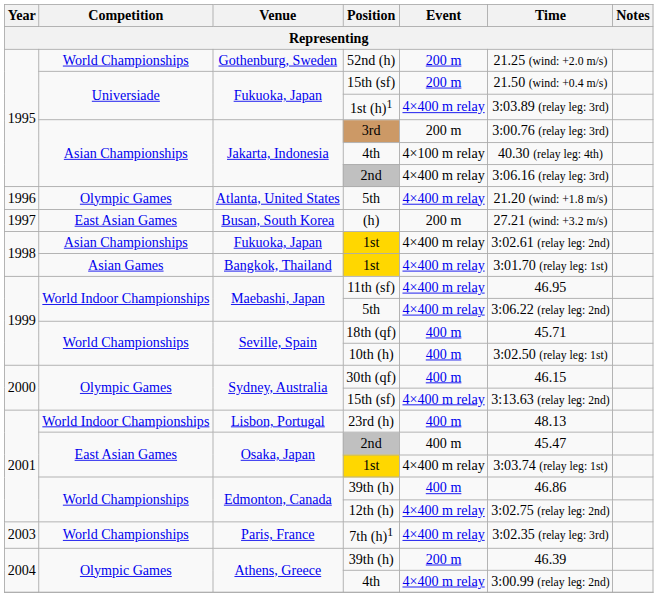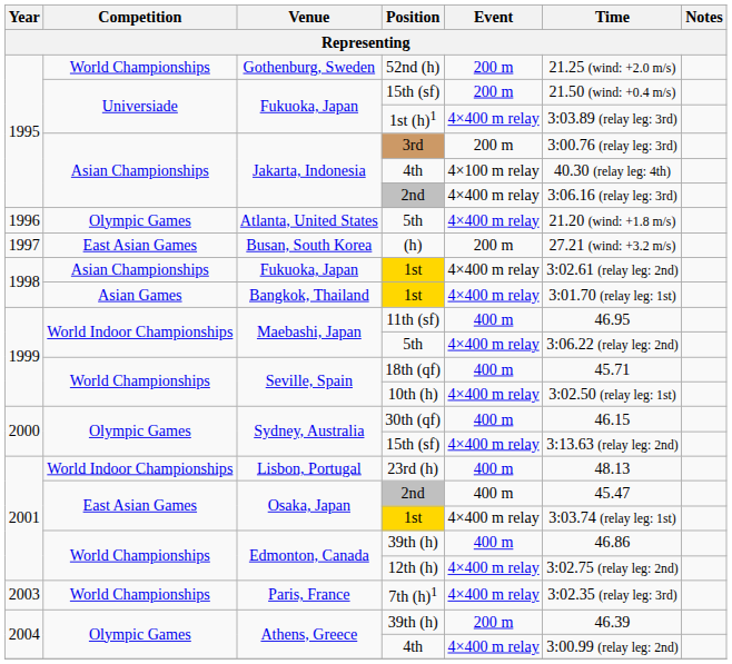11th (sf) | Event: 4×400 m relay -> 400 m
10th (h) | Event: 400 m -> 4×400 m relay
